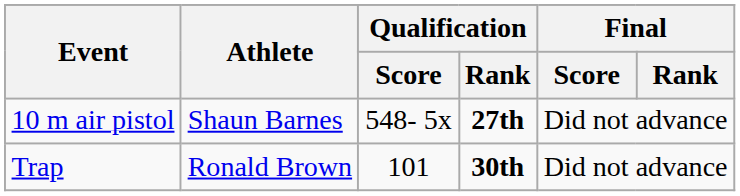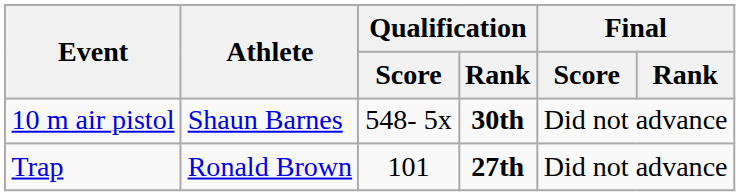10 m air pistol | Qualification / Rank: 27th -> 30th
Trap | Qualification / Rank: 30th -> 27th
